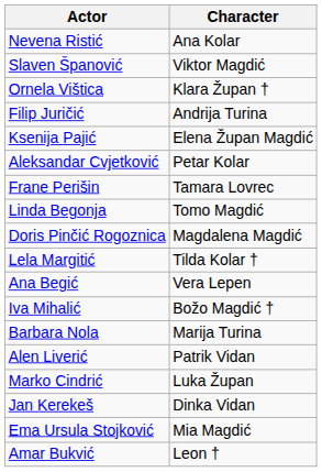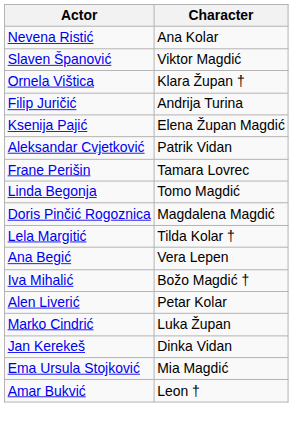Aleksandar Cvjetković | Character: Petar Kolar -> Patrik Vidan
- row: Barbara Nola | Marija Turina
Alen Liverić | Character: Patrik Vidan -> Petar Kolar
